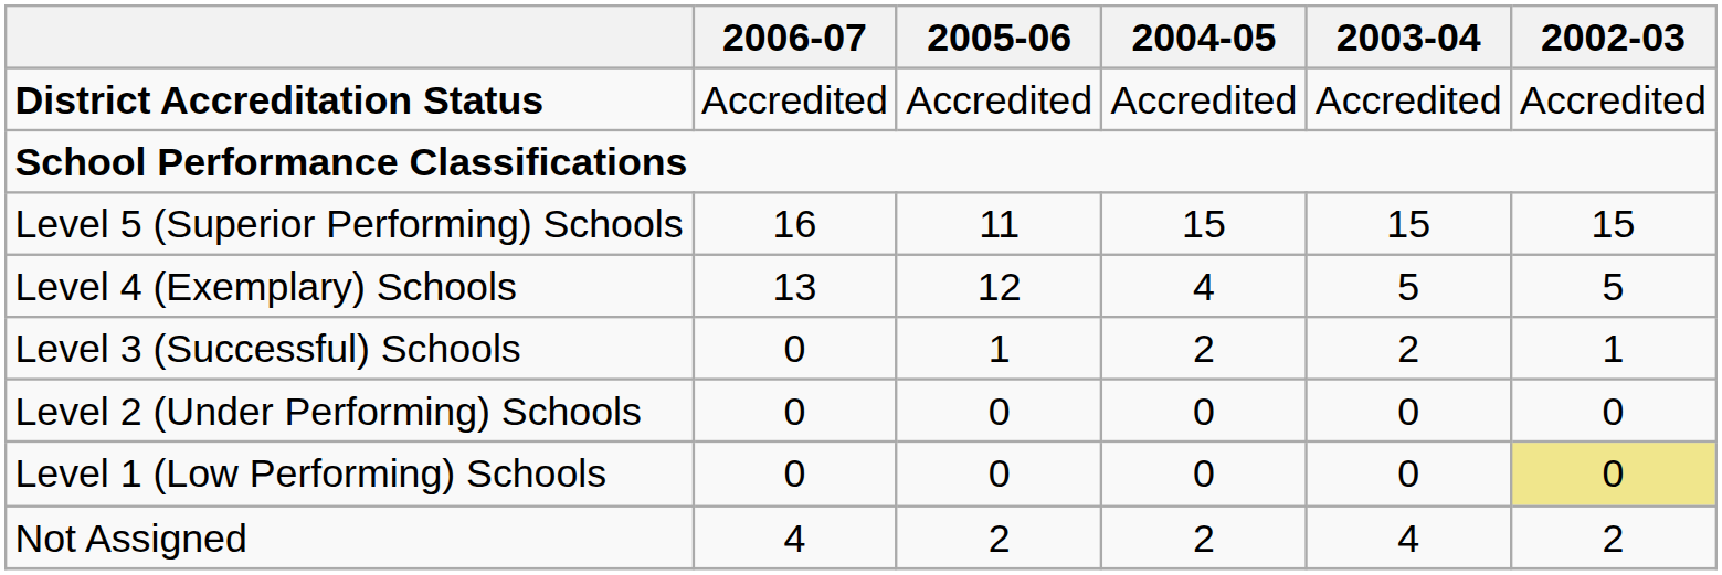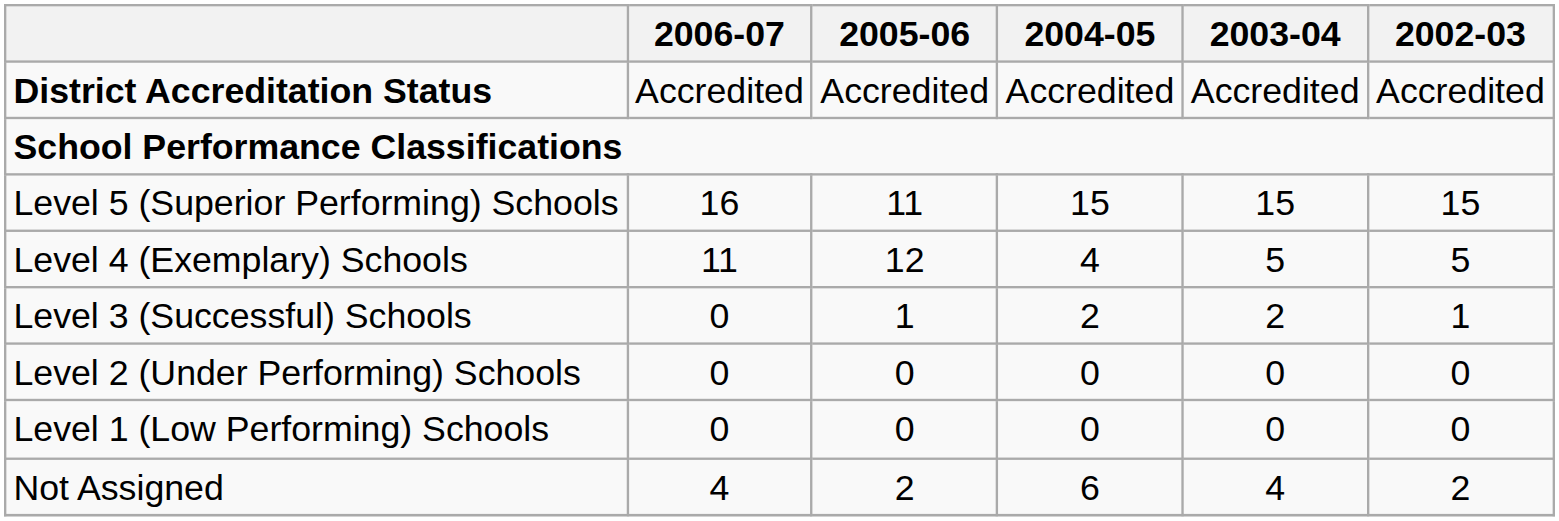Level 4 (Exemplary) Schools | 2006-07: 13 -> 11
Level 1 (Low Performing) Schools | 2002-03: khaki background -> no background
Not Assigned | 2004-05: 2 -> 6
